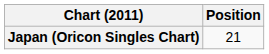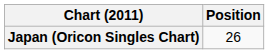Japan (Oricon Singles Chart) | Position: 21 -> 26
